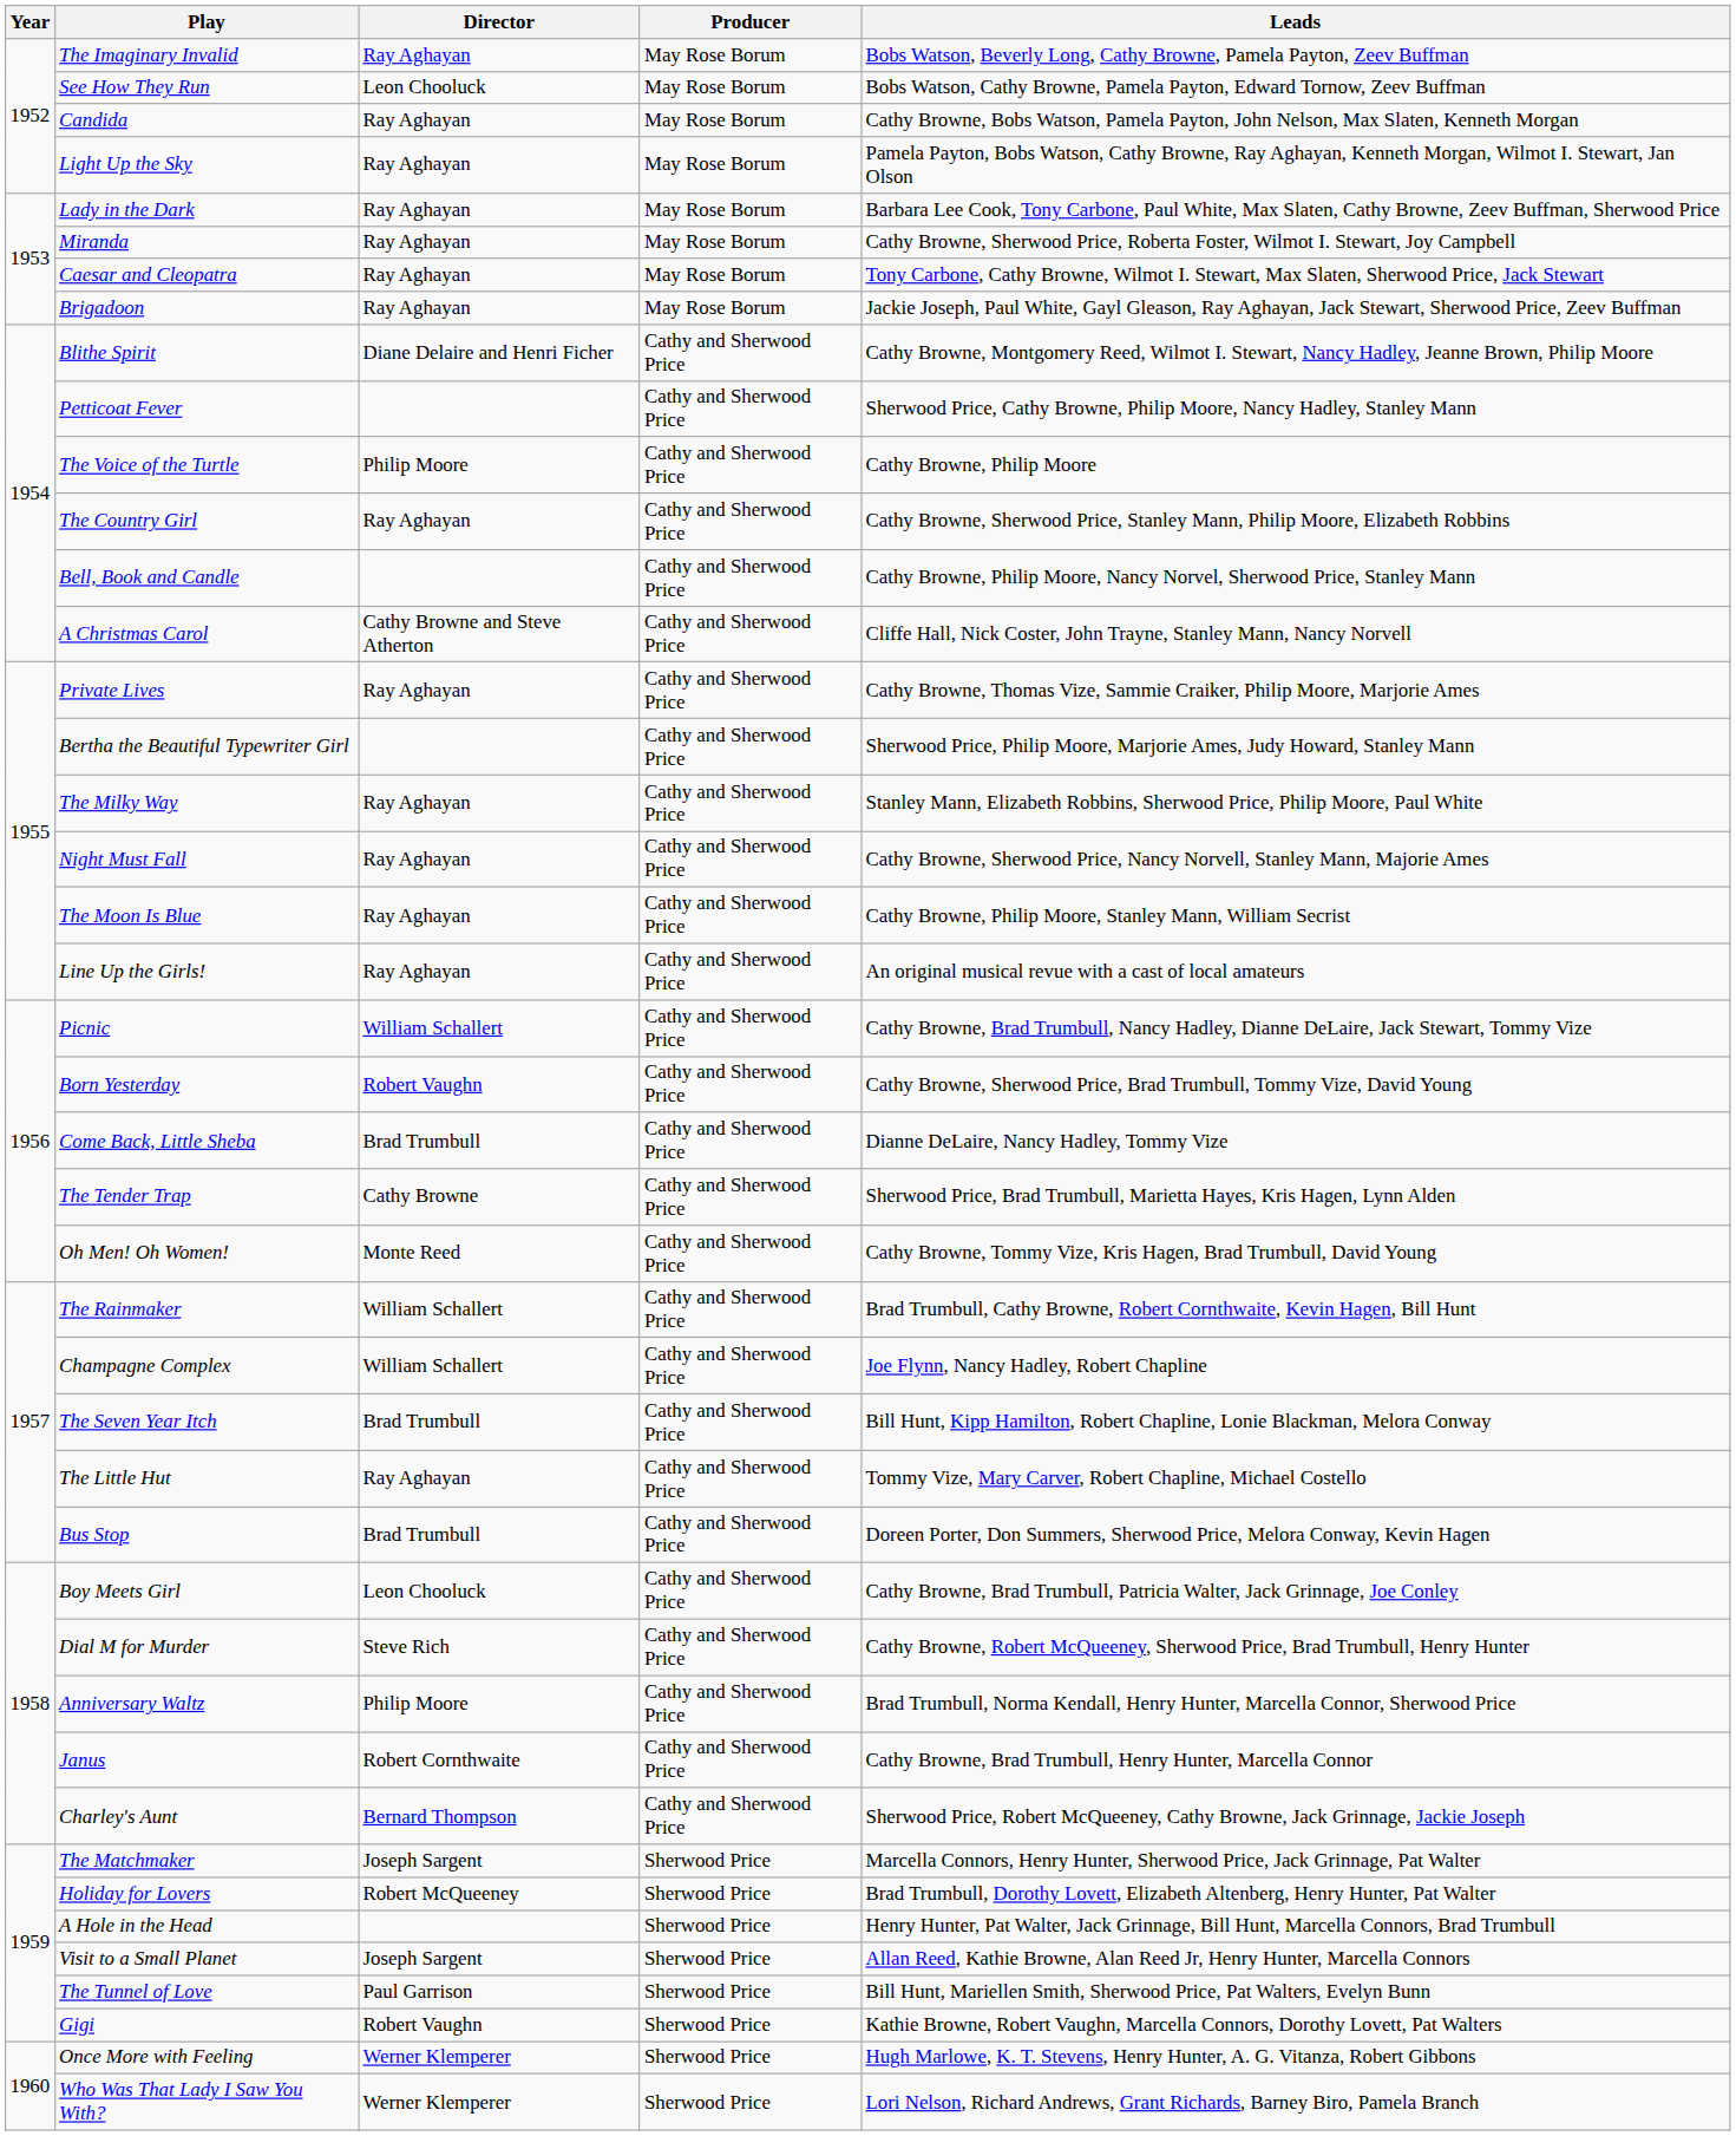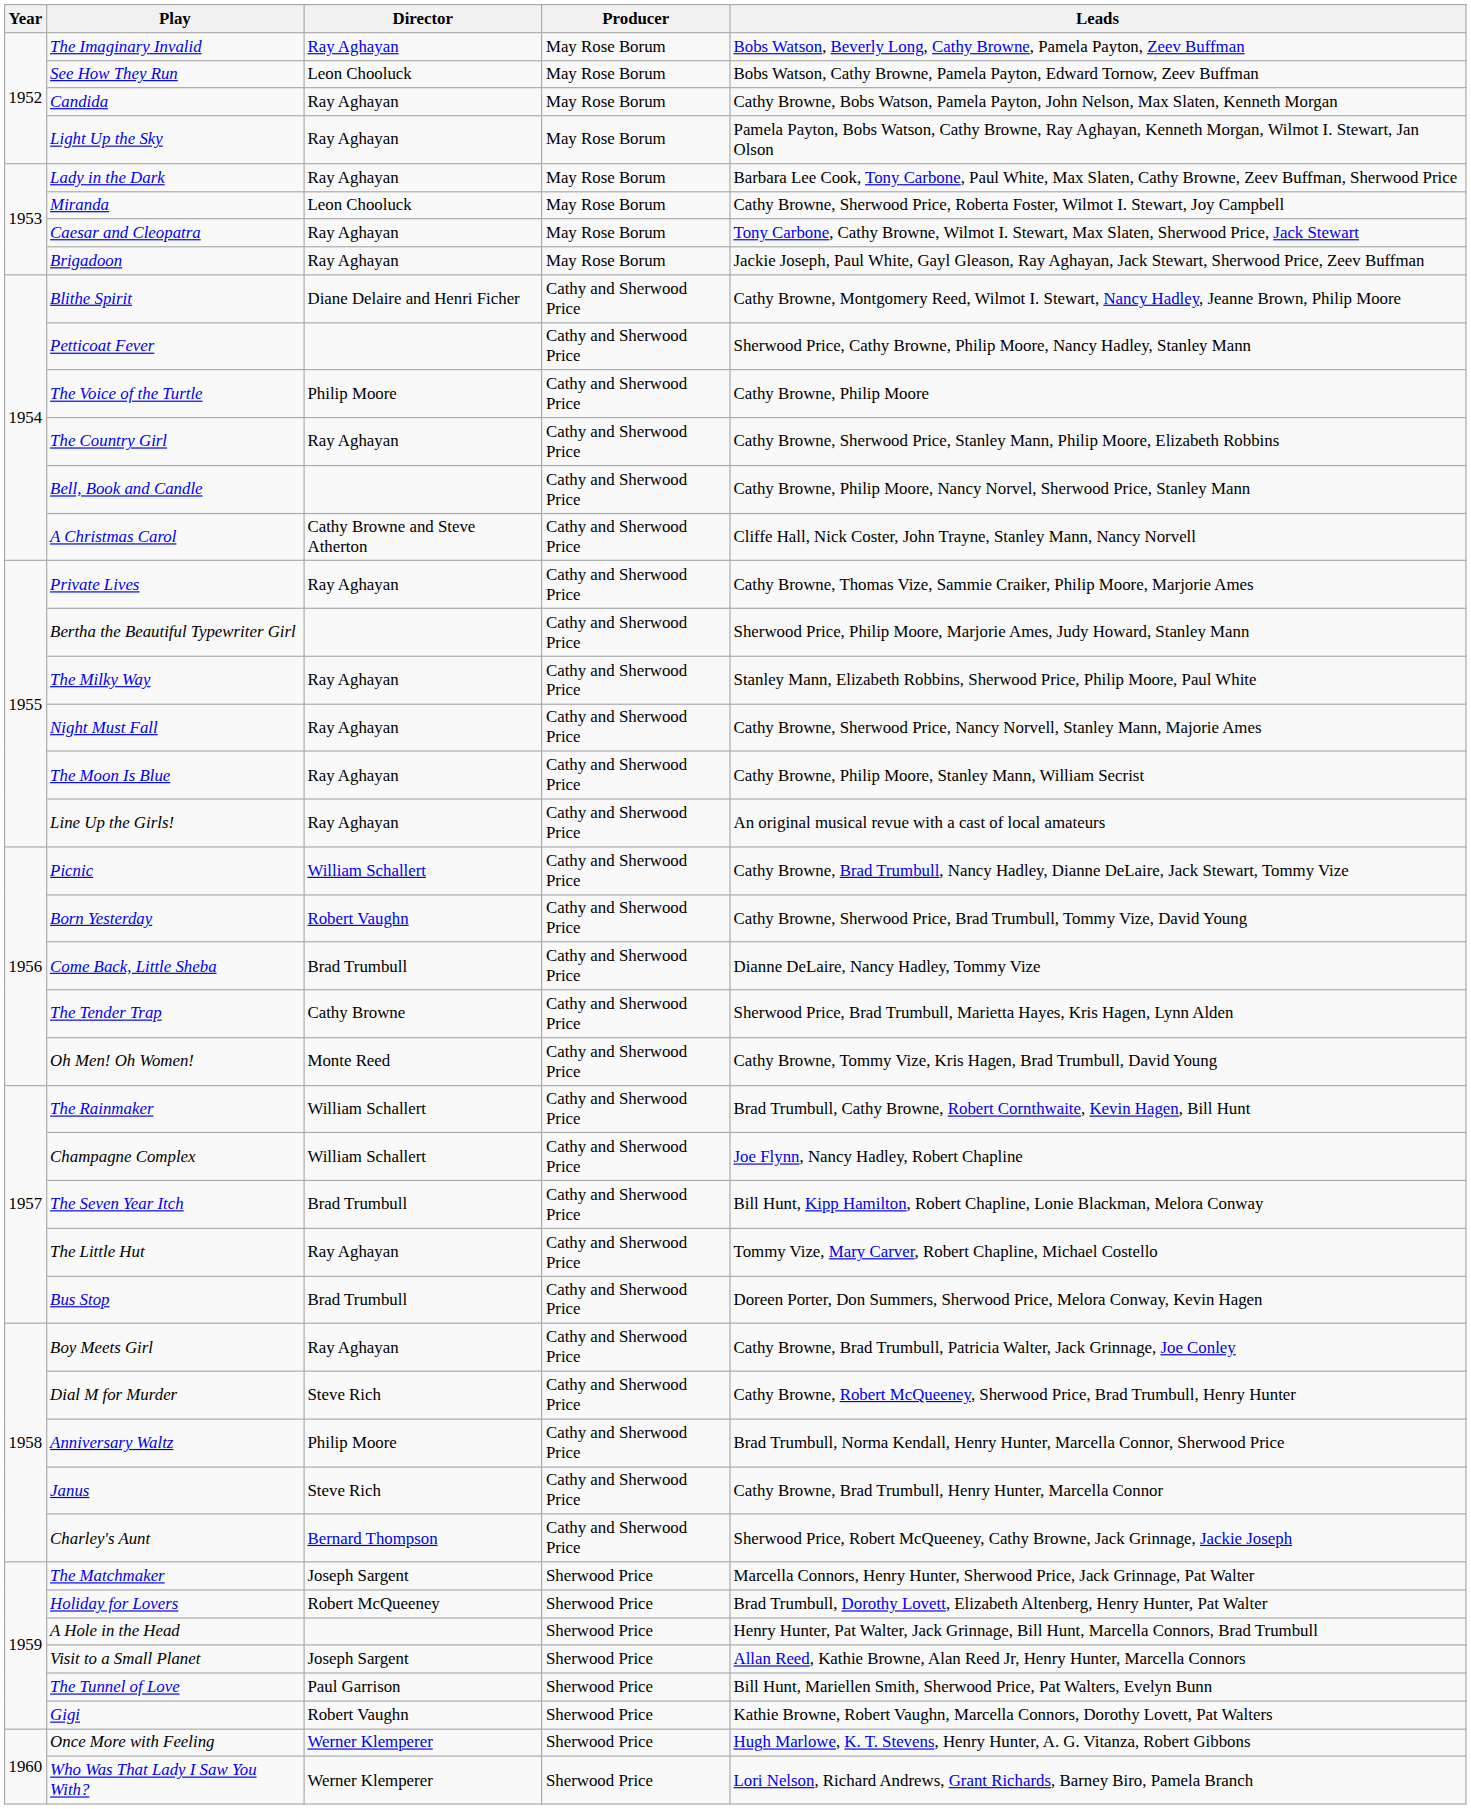Miranda | Director: Ray Aghayan -> Leon Chooluck
Boy Meets Girl | Director: Leon Chooluck -> Ray Aghayan
Janus | Director: Robert Cornthwaite -> Steve Rich
